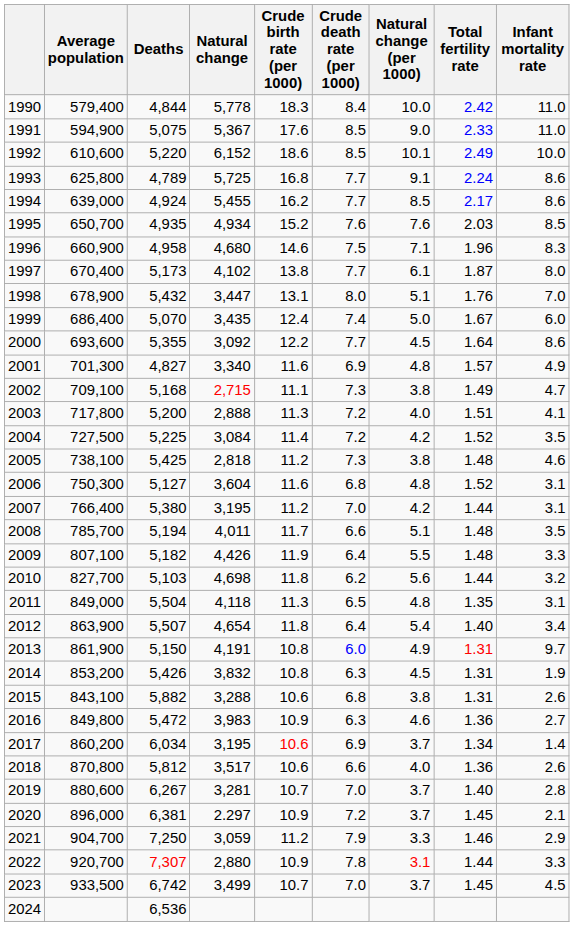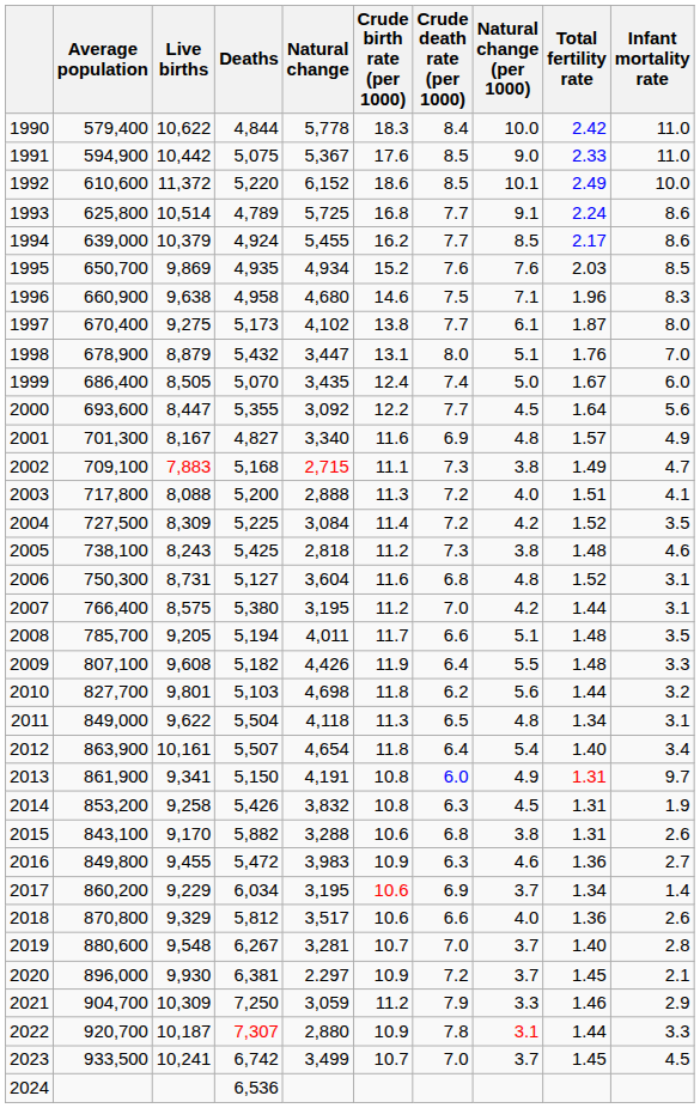+ column: Live births | 10,622 | 10,442 | 11,372 | 10,514 | 10,379 | 9,869 | 9,638 | 9,275 | 8,879 | 8,505 | 8,447 | 8,167 | 7,883 | 8,088 | 8,309 | 8,243 | 8,731 | 8,575 | 9,205 | 9,608 | 9,801 | 9,622 | 10,161 | 9,341 | 9,258 | 9,170 | 9,455 | 9,229 | 9,329 | 9,548 | 9,930 | 10,309 | 10,187 | 10,241
2000 | Infant mortality rate: 8.6 -> 5.6
2011 | Total fertility rate: 1.35 -> 1.34
